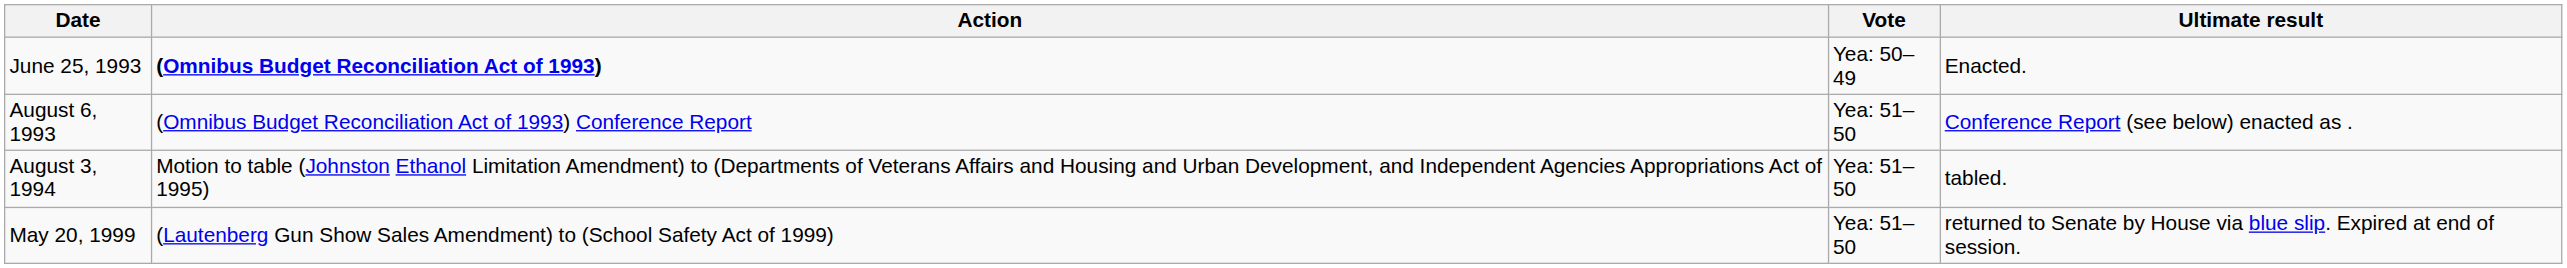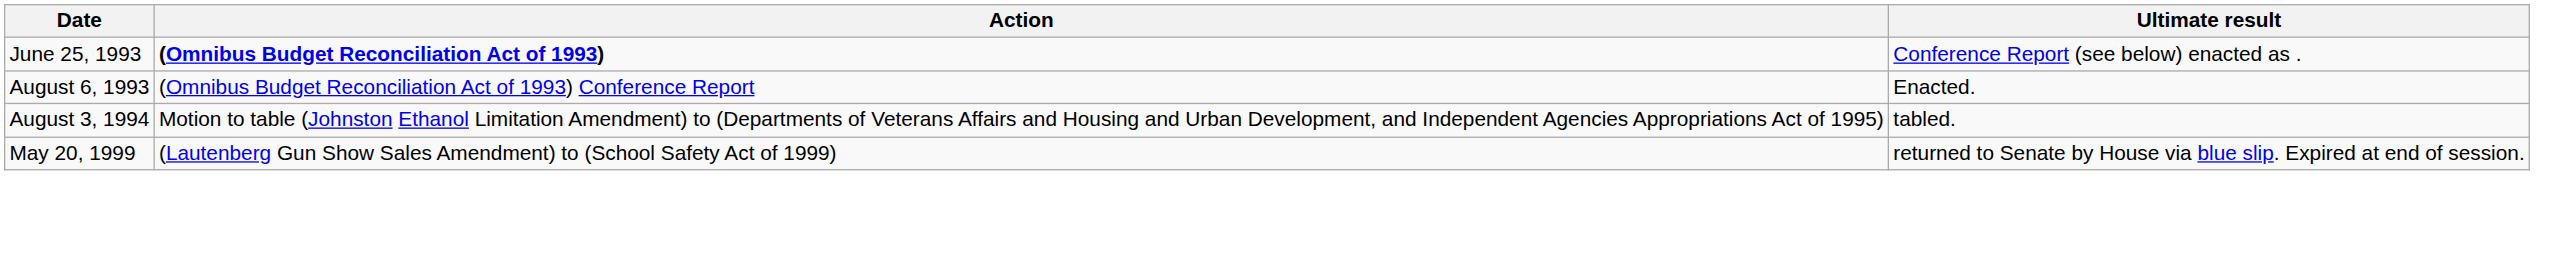- column: Vote | Yea: 50–49 | Yea: 51–50 | Yea: 51–50 | Yea: 51–50
June 25, 1993 | Ultimate result: Enacted. -> Conference Report (see below) enacted as .
August 6, 1993 | Ultimate result: Conference Report (see below) enacted as . -> Enacted.
